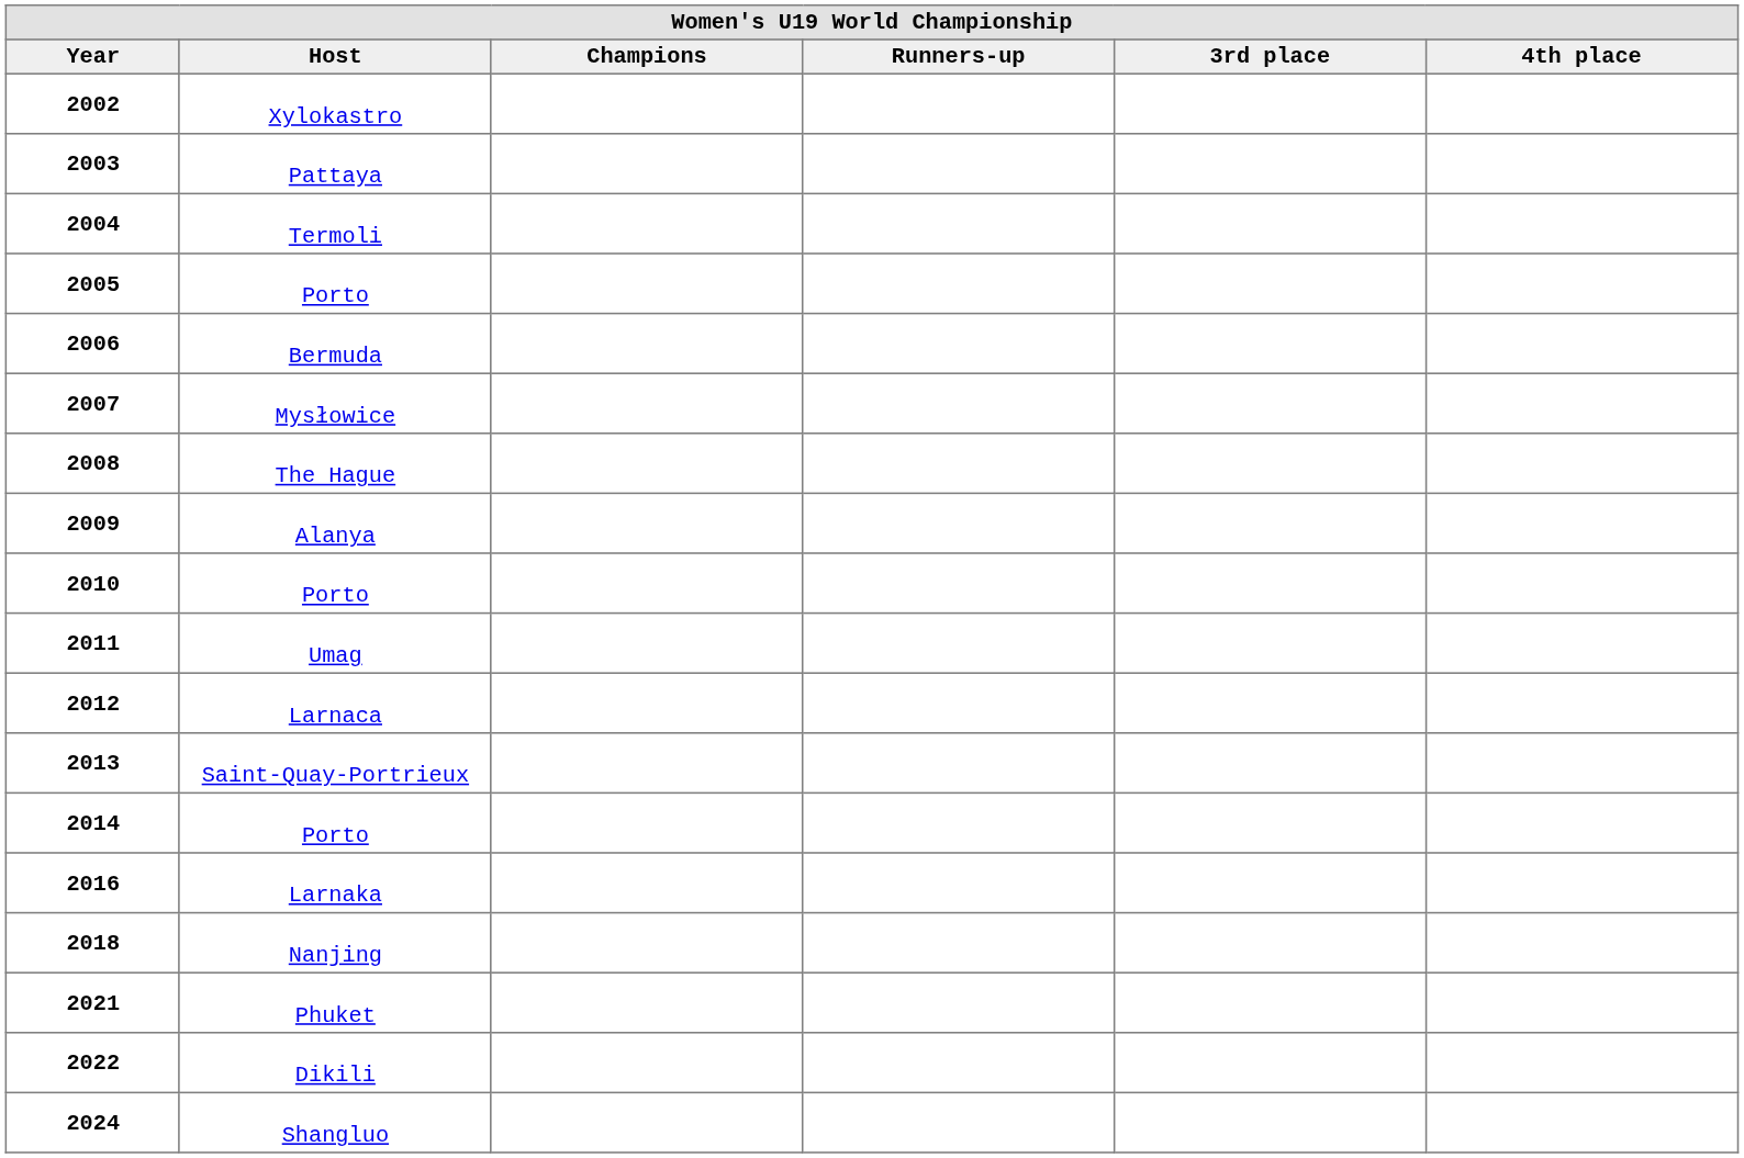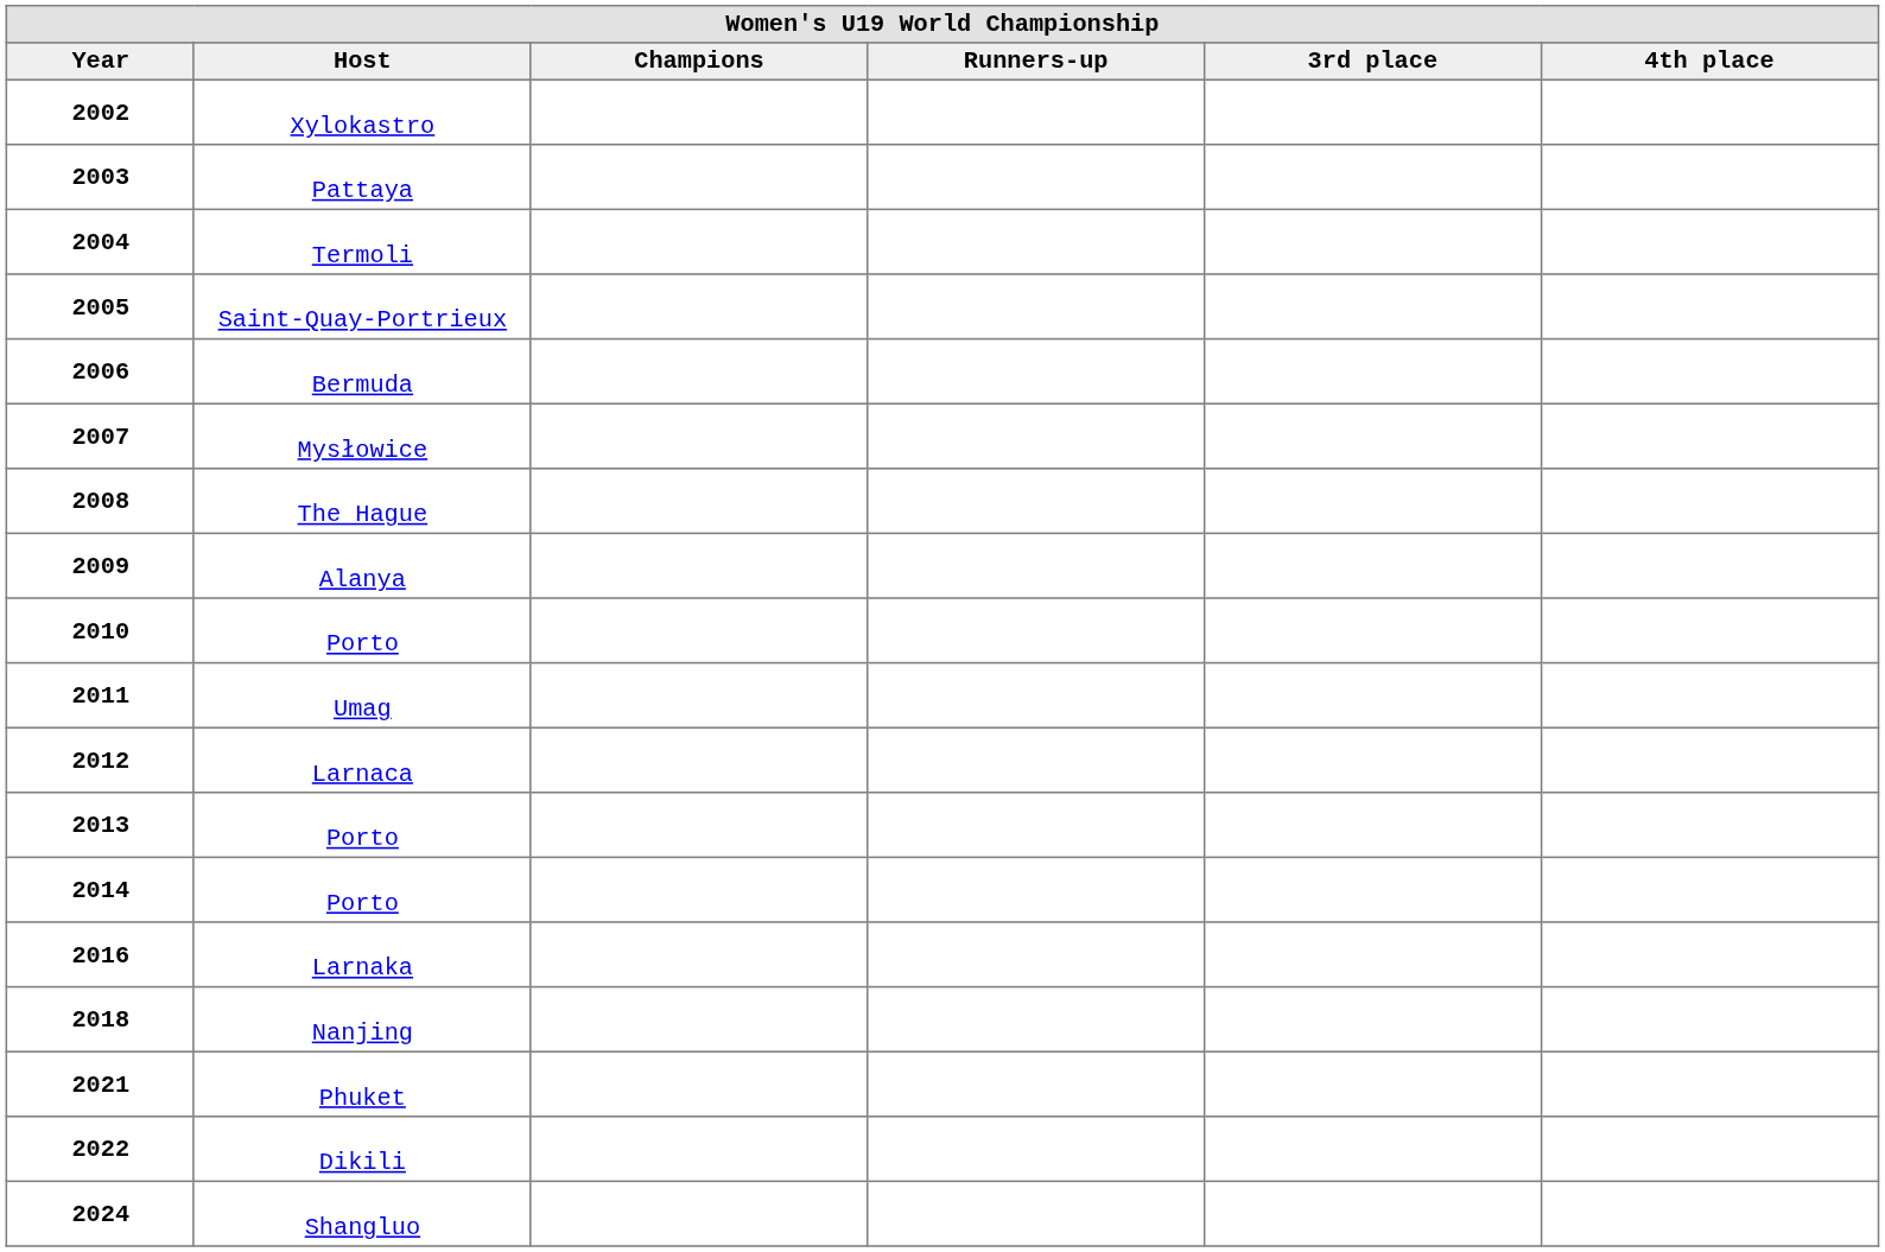2005 | Host: Porto -> Saint-Quay-Portrieux
2013 | Host: Saint-Quay-Portrieux -> Porto
